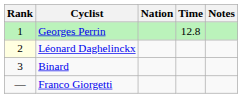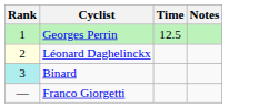- column: Nation
Georges Perrin | Time: 12.8 -> 12.5
Binard | Rank: no background -> paleturquoise background
